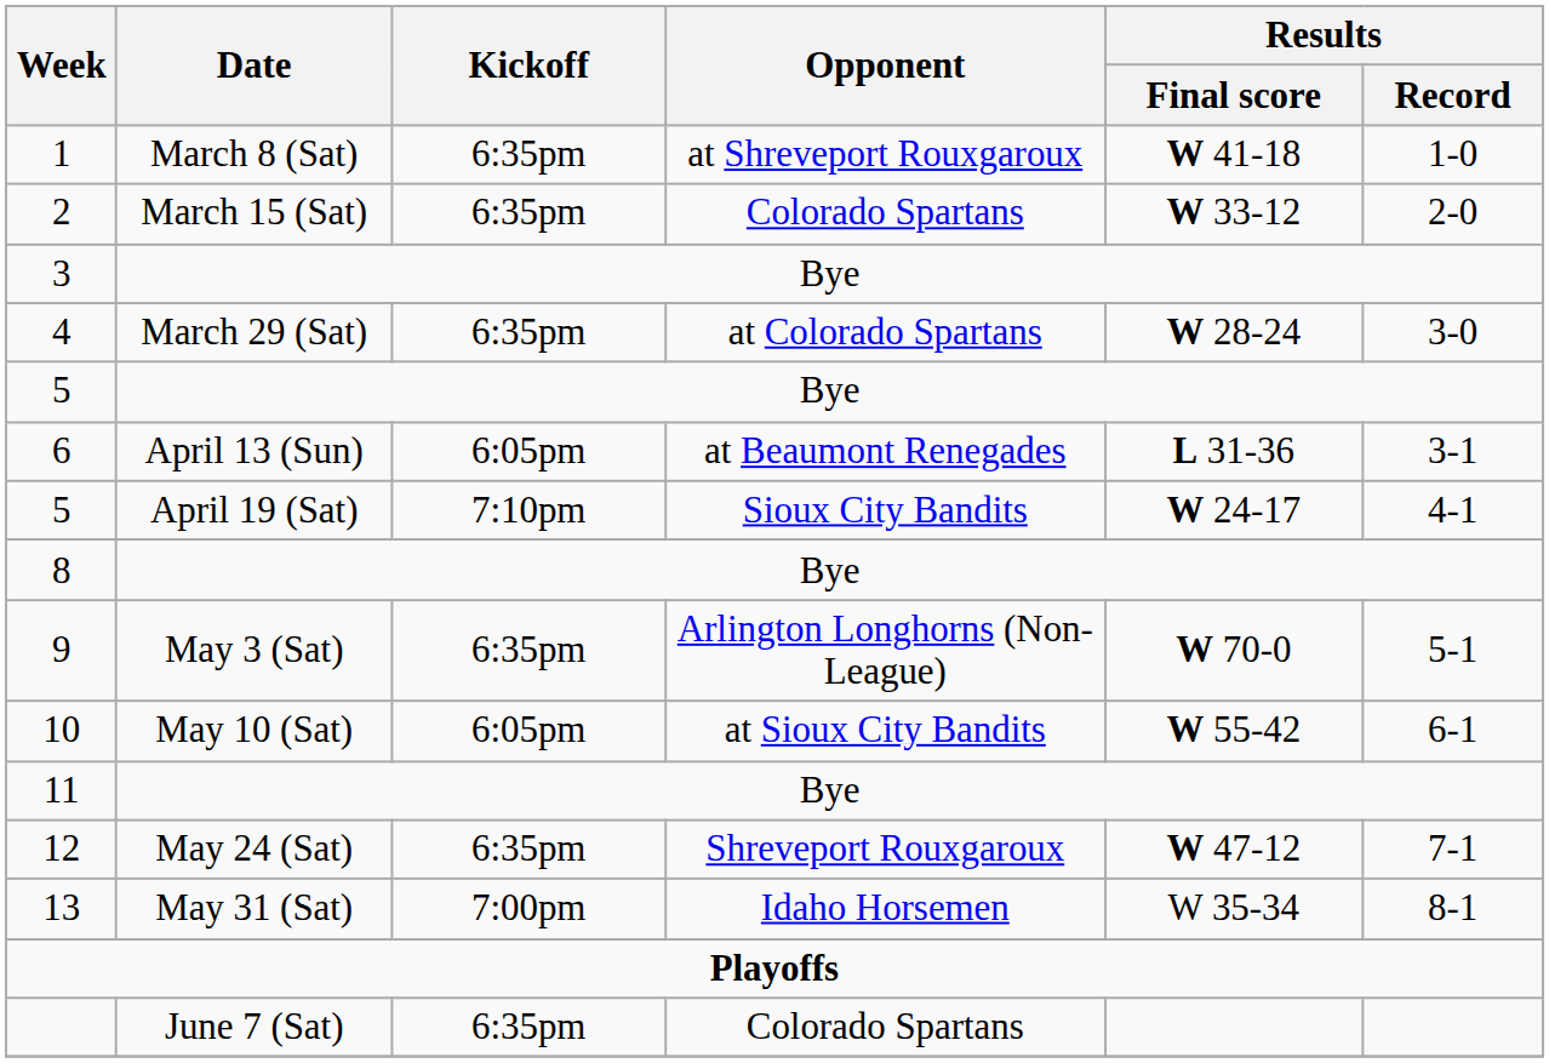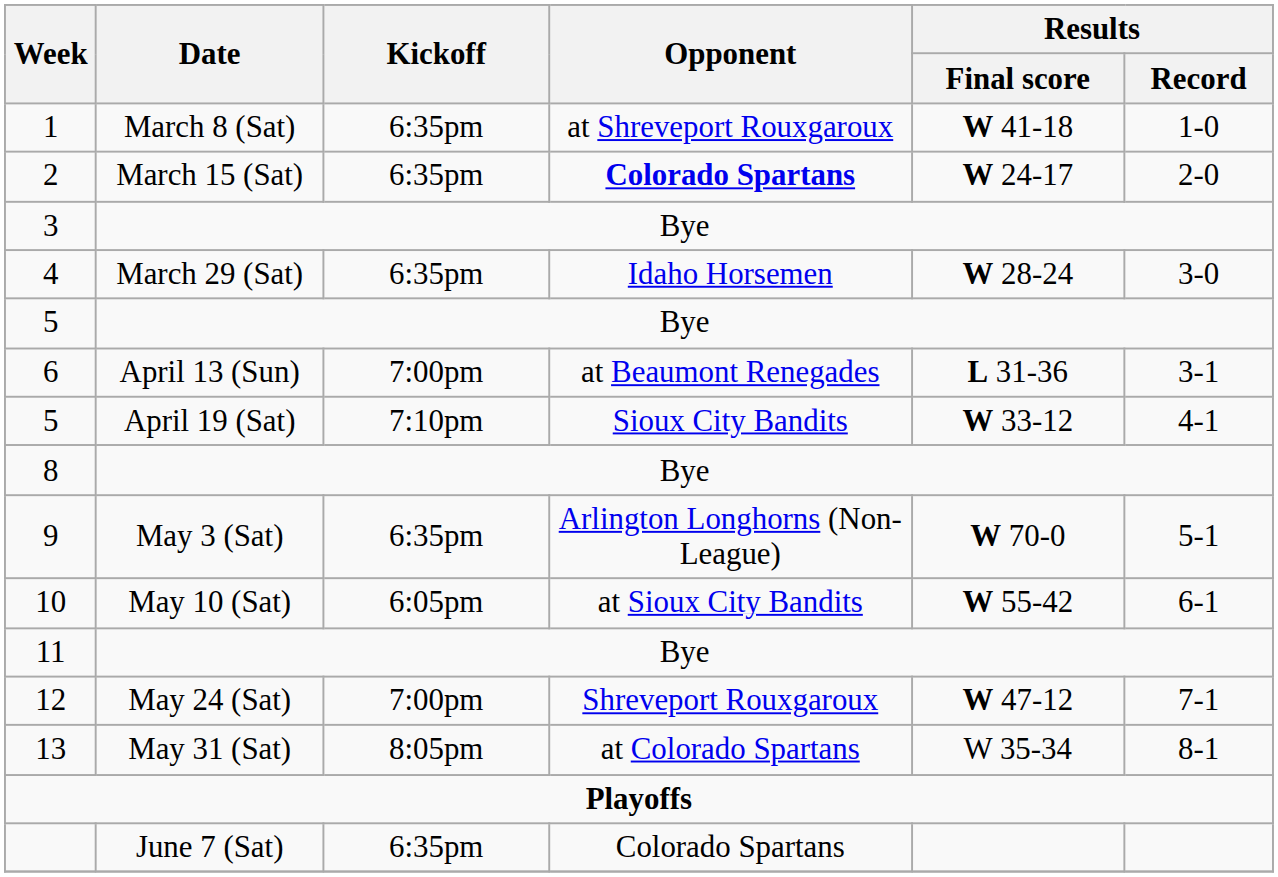2 | Opponent: normal -> bold
2 | Results / Final score: W 33-12 -> W 24-17
4 | Opponent: at Colorado Spartans -> Idaho Horsemen
6 | Kickoff: 6:05pm -> 7:00pm
5 / April 19 (Sat) | Results / Final score: W 24-17 -> W 33-12
12 | Kickoff: 6:35pm -> 7:00pm
13 | Kickoff: 7:00pm -> 8:05pm
13 | Opponent: Idaho Horsemen -> at Colorado Spartans
